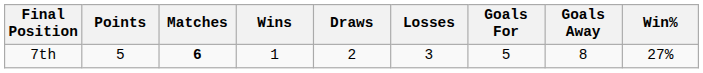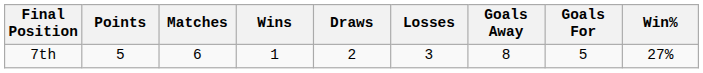columns swapped: Goals For <-> Goals Away
7th | Matches: bold -> normal
